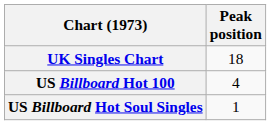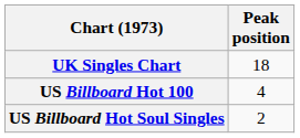US Billboard Hot Soul Singles | Peak position: 1 -> 2
